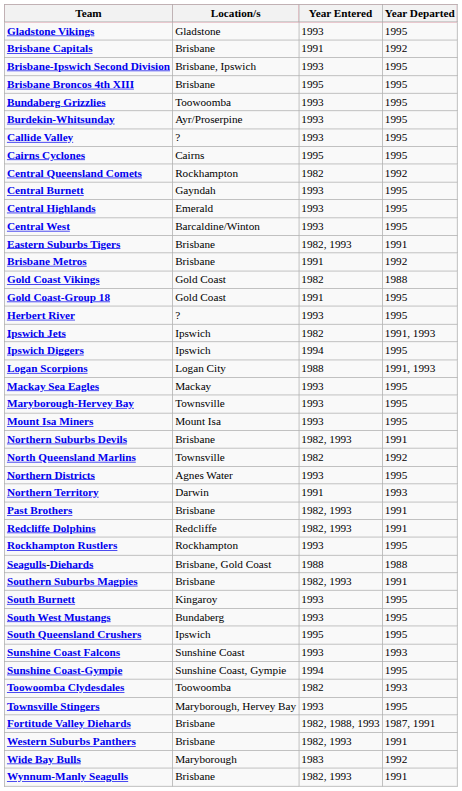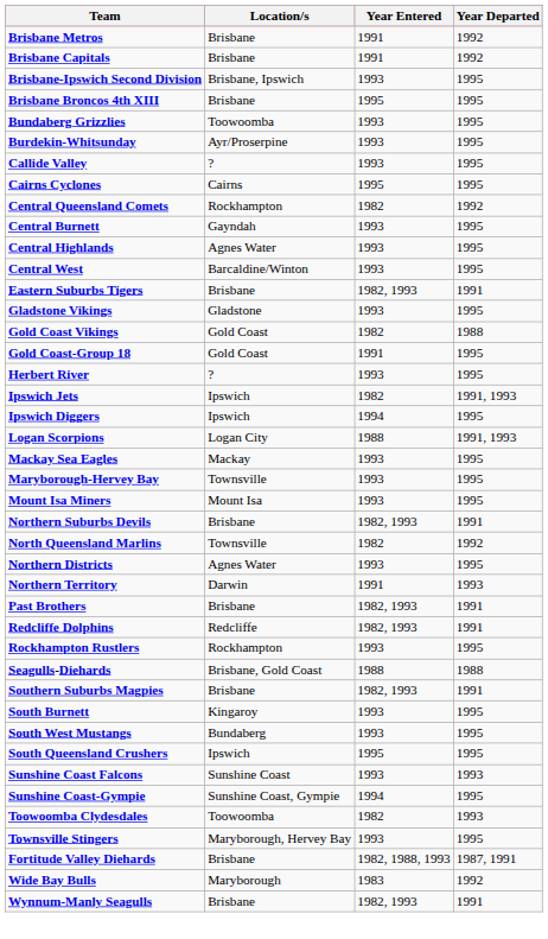rows swapped: Brisbane Metros <-> Gladstone Vikings
Central Highlands | Location/s: Emerald -> Agnes Water
- row: Western Suburbs Panthers | Brisbane | 1982, 1993 | 1991
